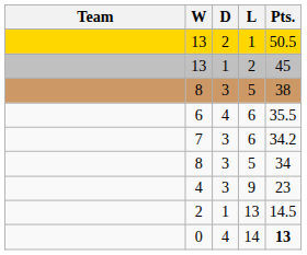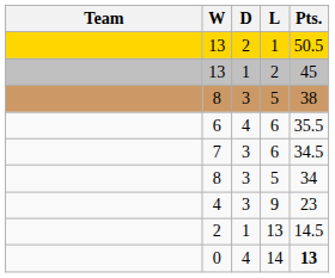7 | Pts.: 34.2 -> 34.5
